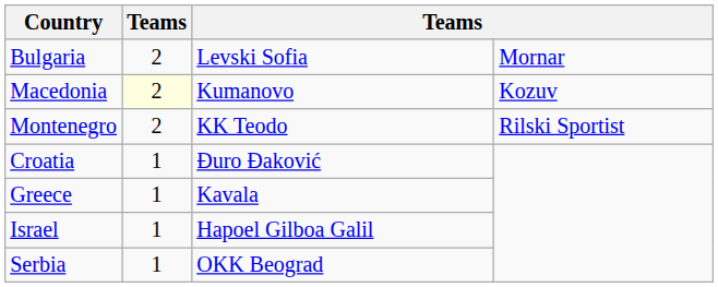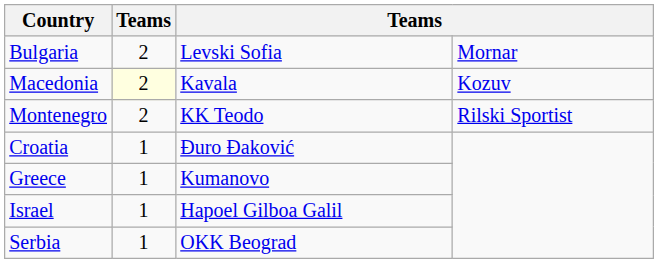Macedonia | column 3: Kumanovo -> Kavala
Greece | column 3: Kavala -> Kumanovo
